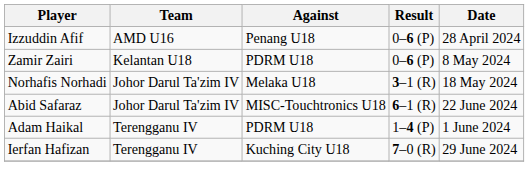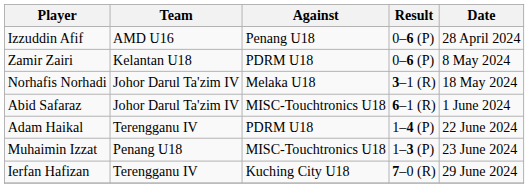Abid Safaraz | Date: 22 June 2024 -> 1 June 2024
Adam Haikal | Date: 1 June 2024 -> 22 June 2024
+ row: Muhaimin Izzat | Penang U18 | MISC-Touchtronics U18 | 1–3 (P) | 23 June 2024
